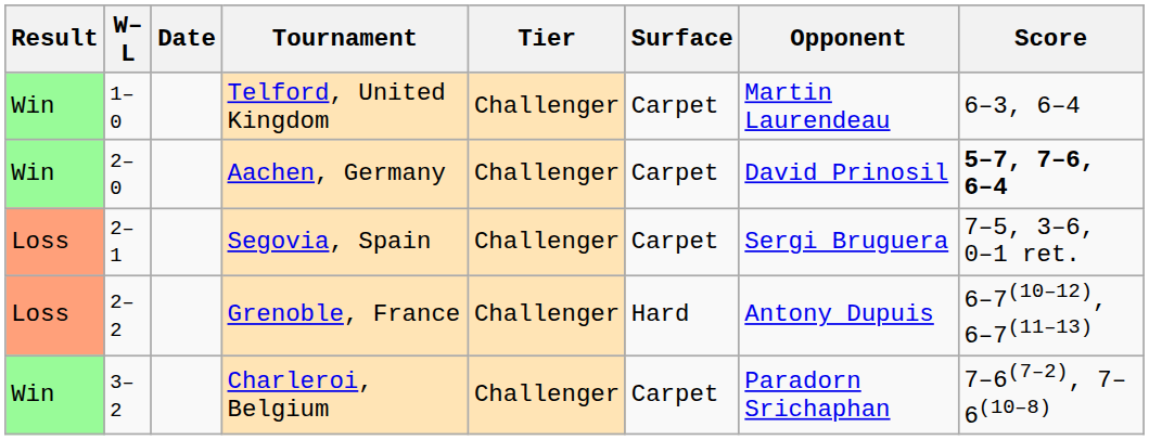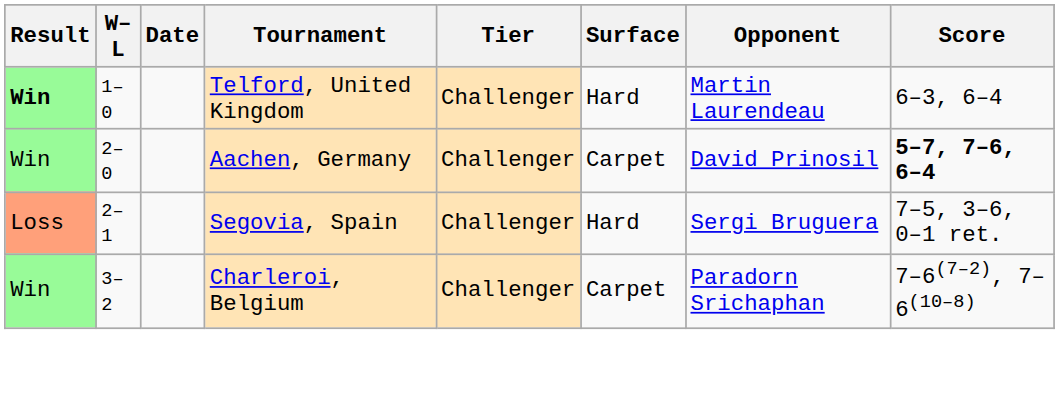Telford, United Kingdom | Result: normal -> bold
Telford, United Kingdom | Surface: Carpet -> Hard
Segovia, Spain | Surface: Carpet -> Hard
- row: Loss | 2–2 | Grenoble, France | Challenger | Hard | Antony Dupuis | 6–7(10–12), 6–7(11–13)
